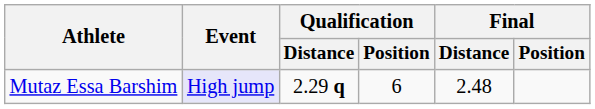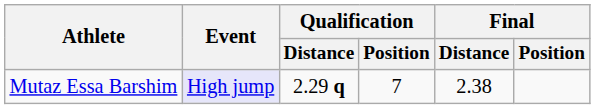Mutaz Essa Barshim | Qualification / Position: 6 -> 7
Mutaz Essa Barshim | Final / Distance: 2.48 -> 2.38
